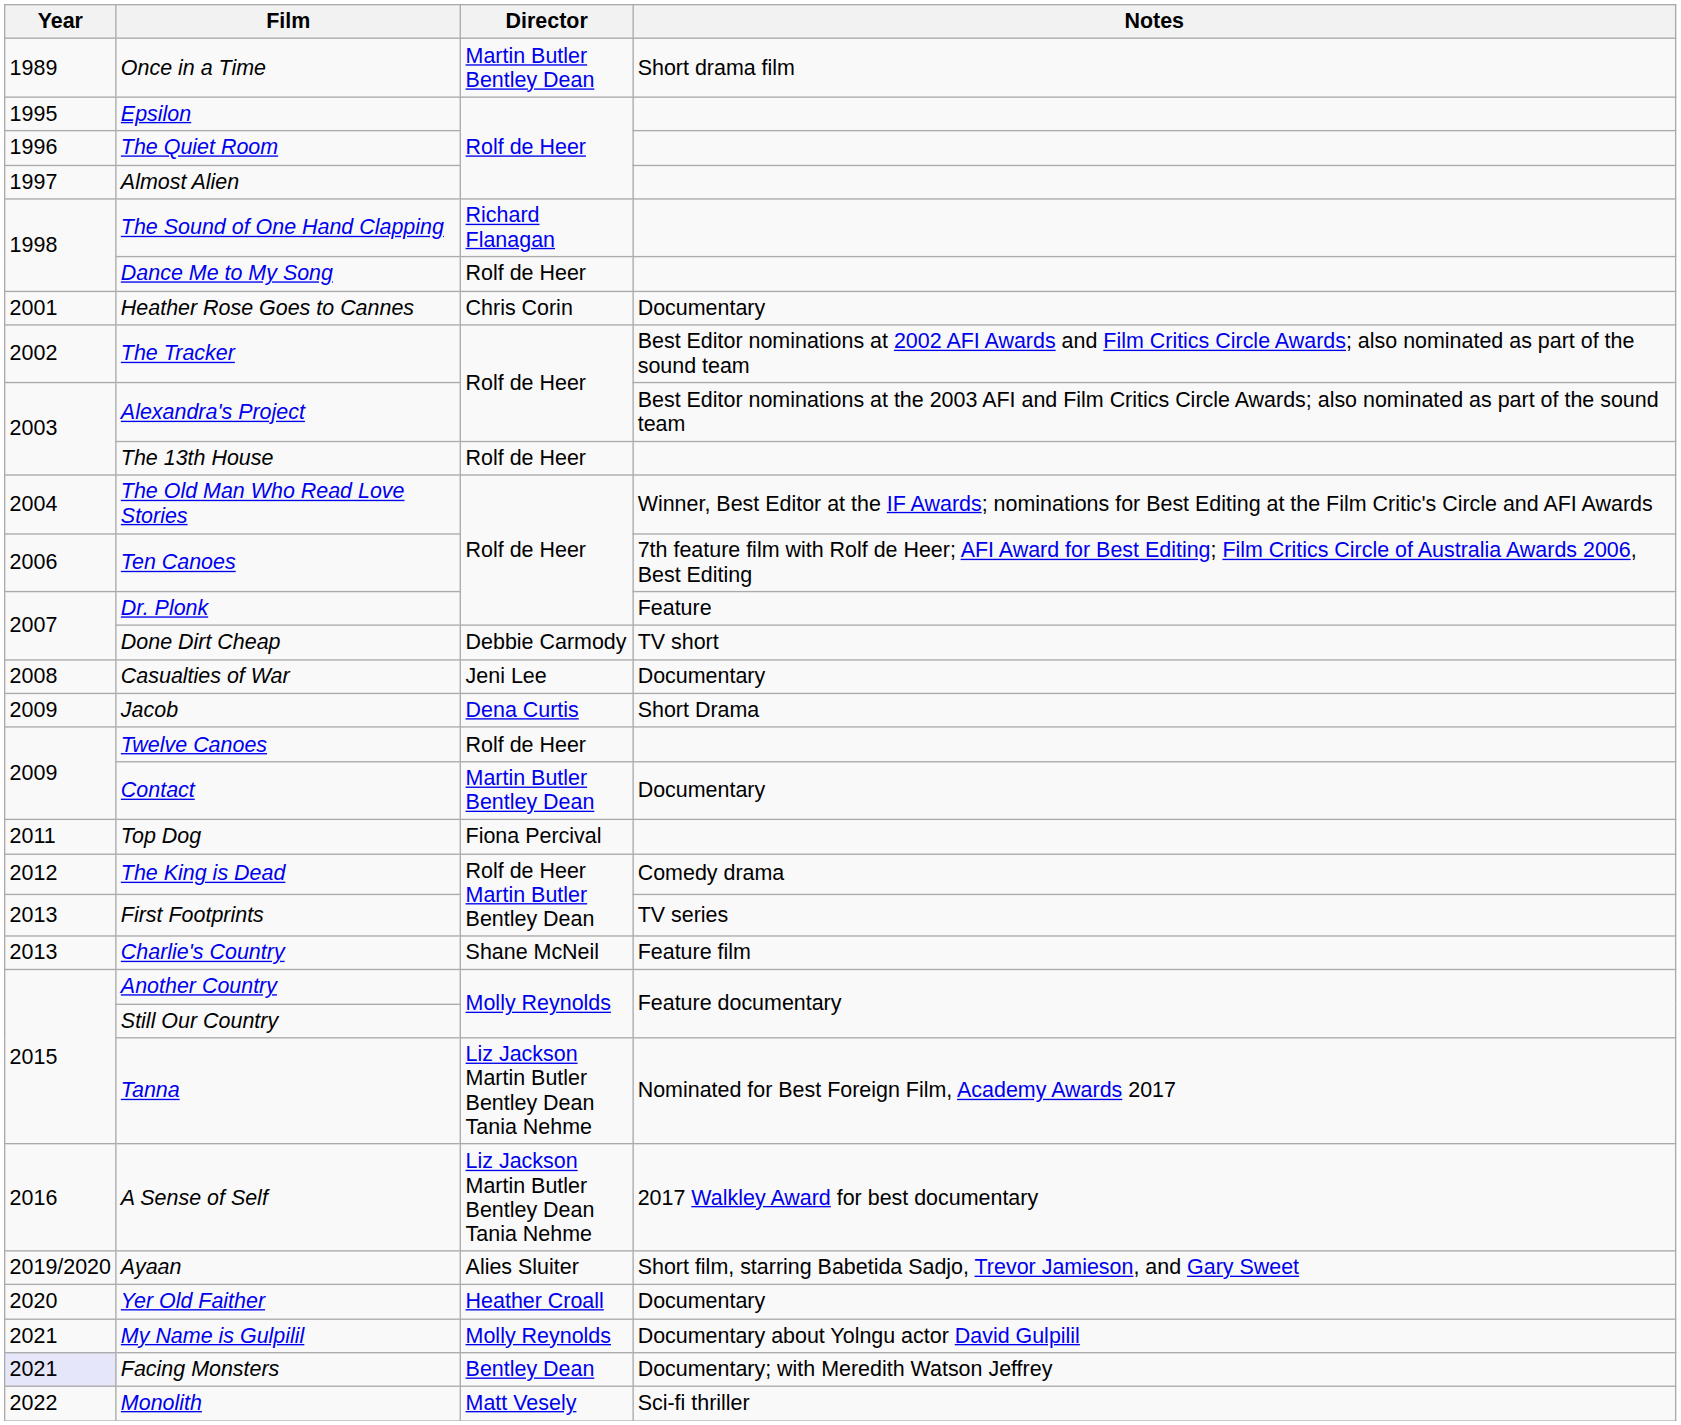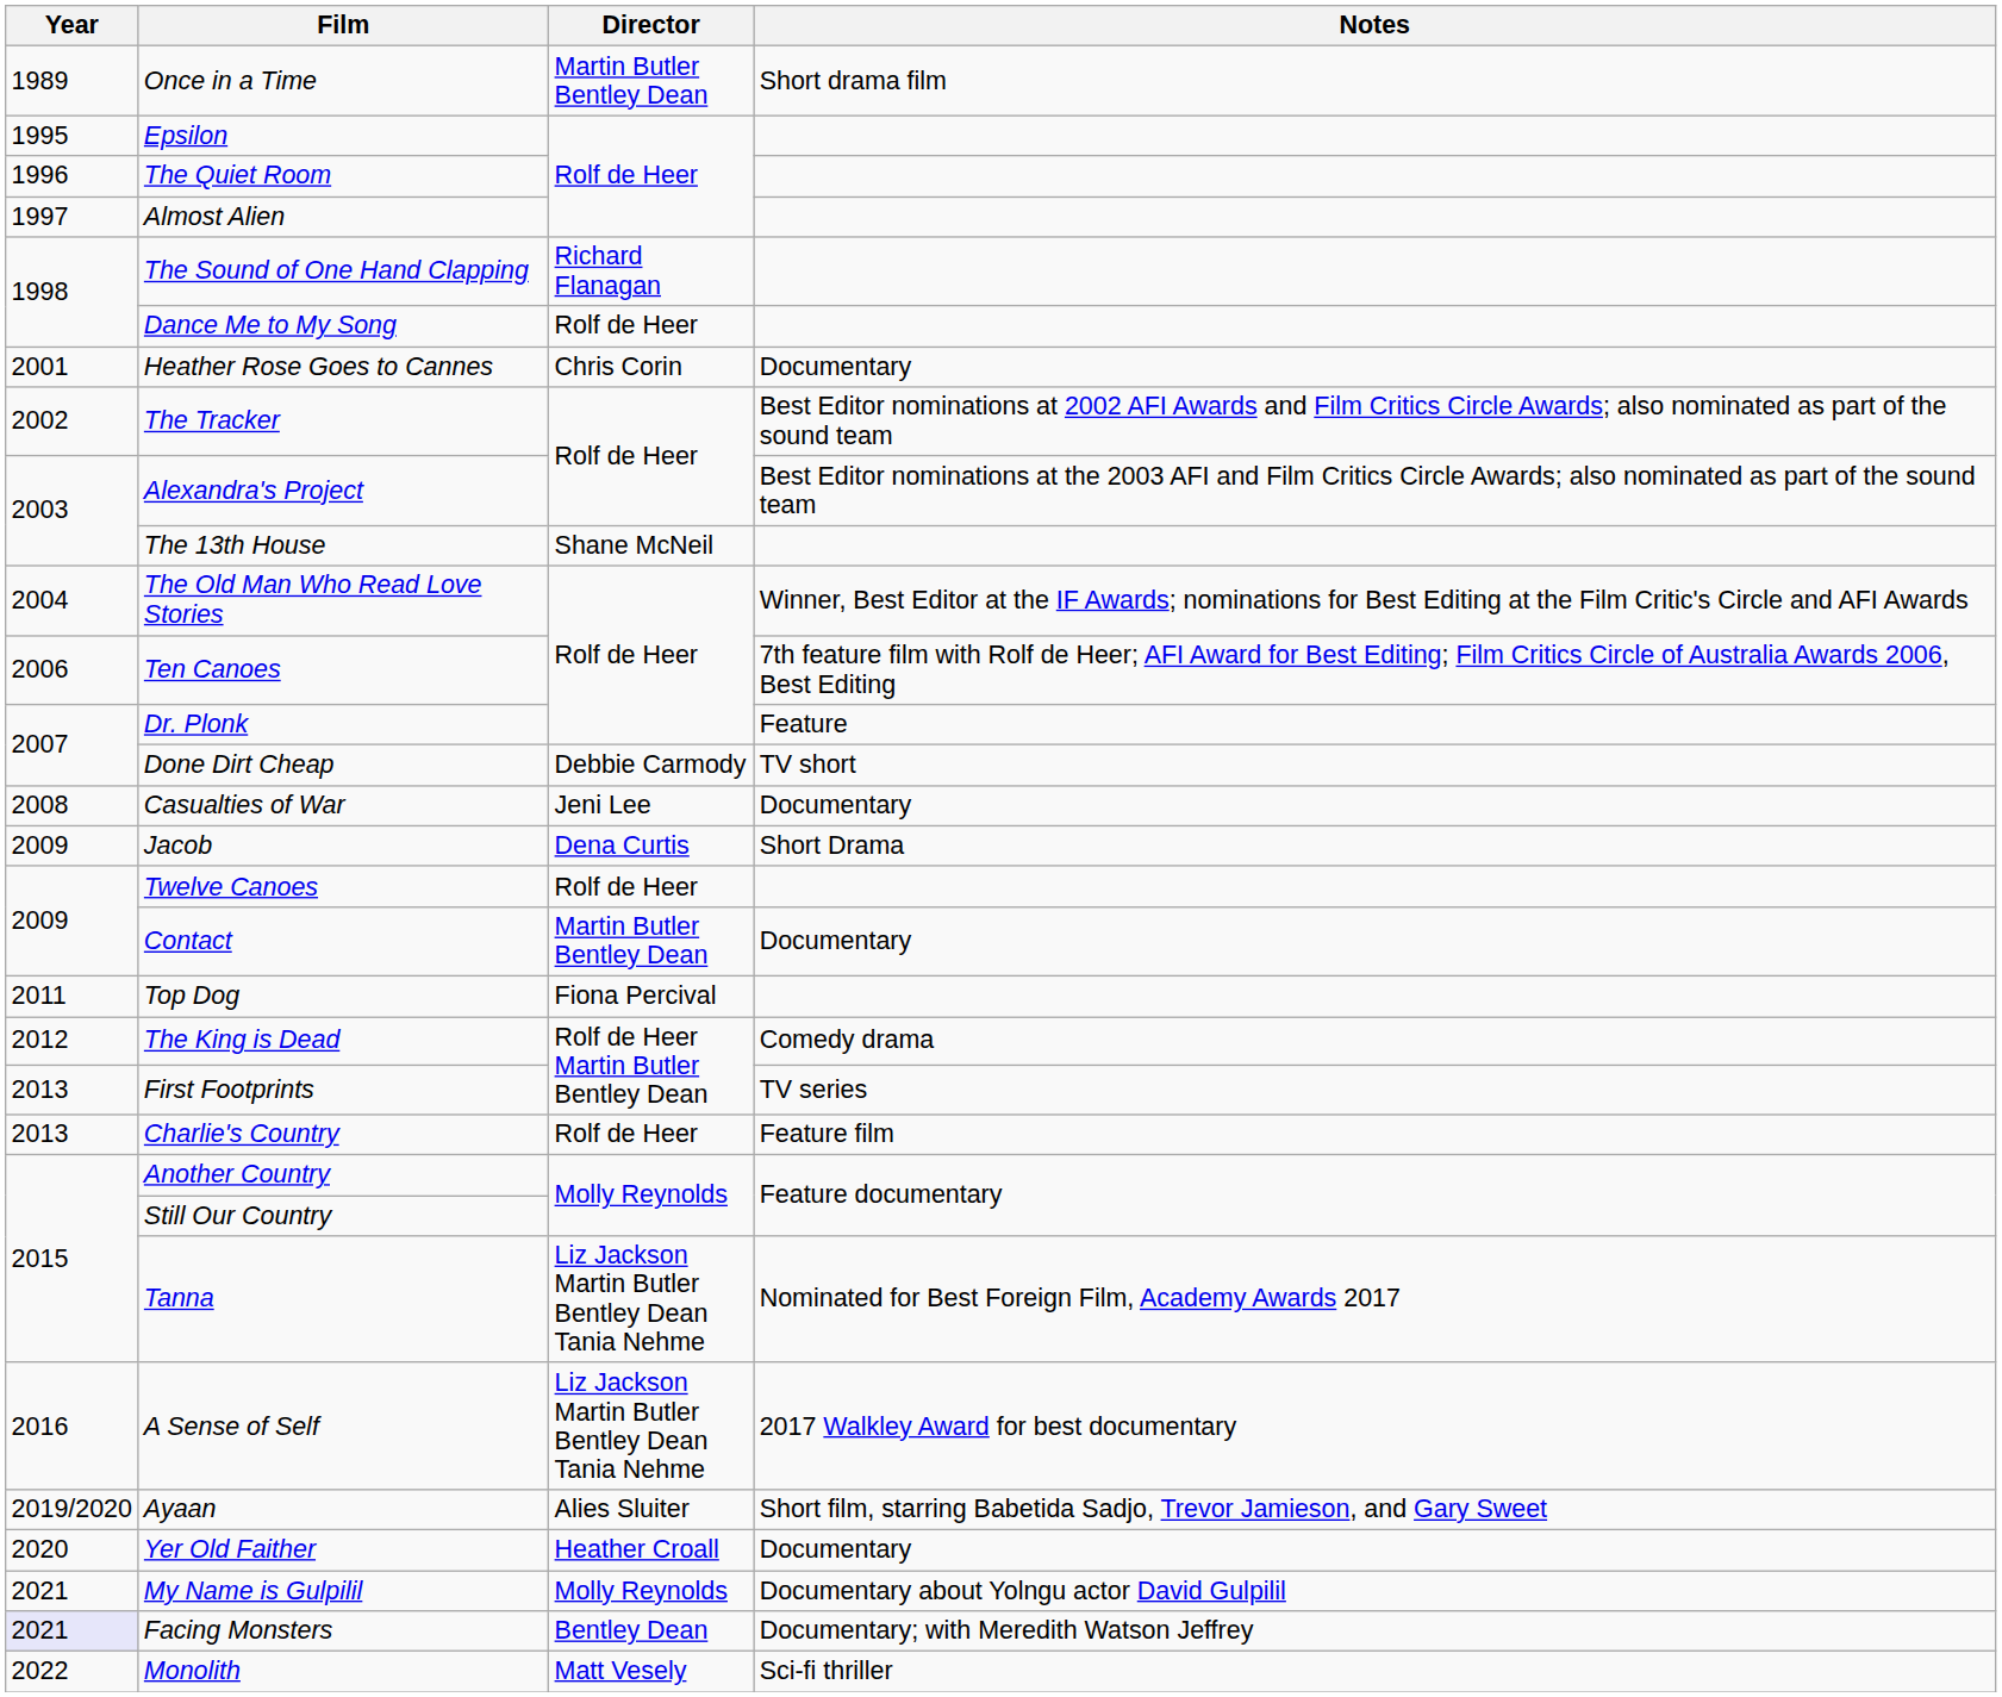The 13th House | Director: Rolf de Heer -> Shane McNeil
Charlie's Country | Director: Shane McNeil -> Rolf de Heer
